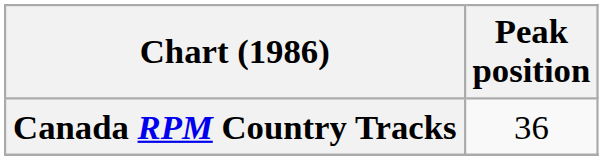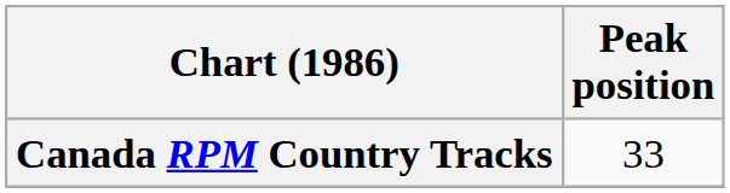Canada RPM Country Tracks | Peak position: 36 -> 33
